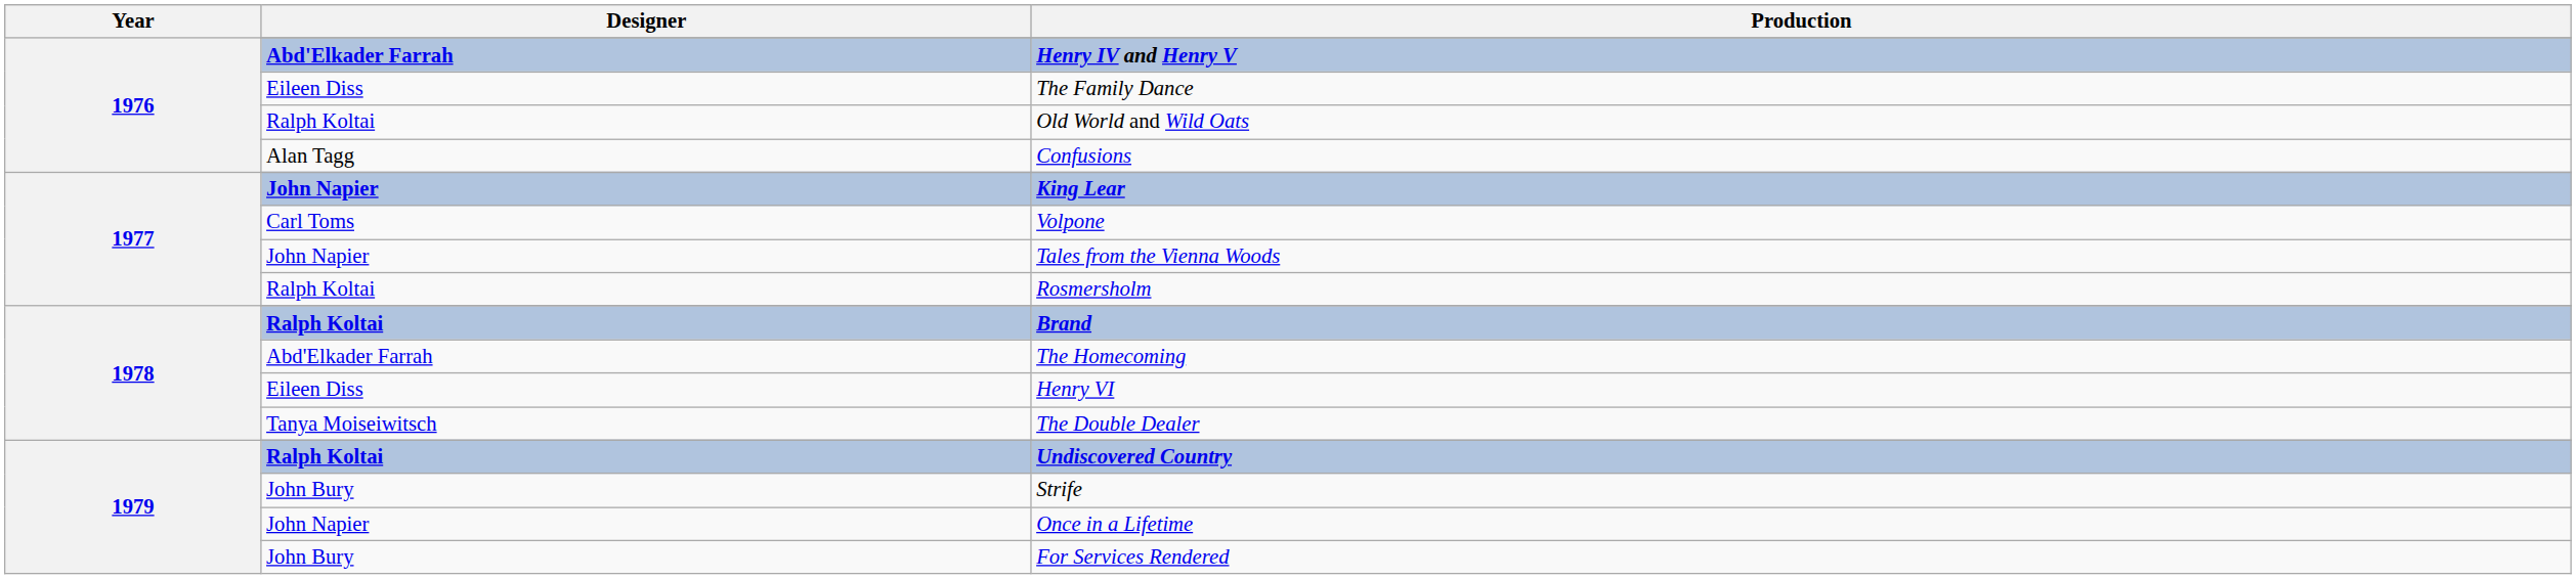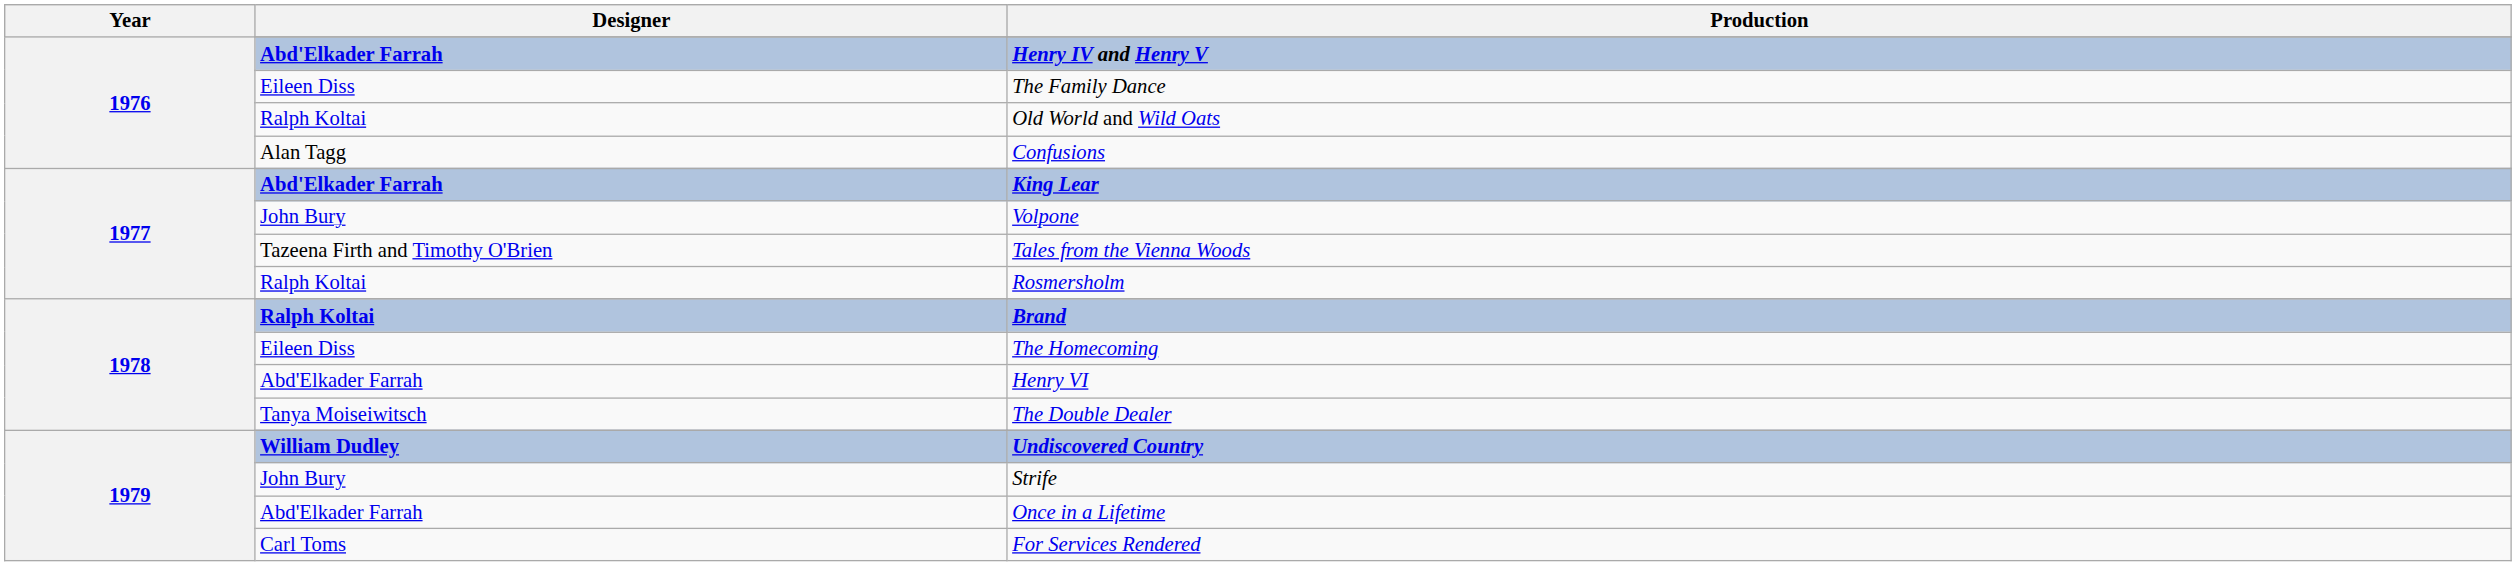King Lear | Designer: John Napier -> Abd'Elkader Farrah
Volpone | Designer: Carl Toms -> John Bury
Tales from the Vienna Woods | Designer: John Napier -> Tazeena Firth and Timothy O'Brien
The Homecoming | Designer: Abd'Elkader Farrah -> Eileen Diss
Henry VI | Designer: Eileen Diss -> Abd'Elkader Farrah
Undiscovered Country | Designer: Ralph Koltai -> William Dudley
Once in a Lifetime | Designer: John Napier -> Abd'Elkader Farrah
For Services Rendered | Designer: John Bury -> Carl Toms
